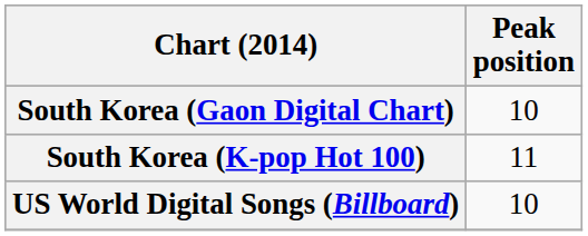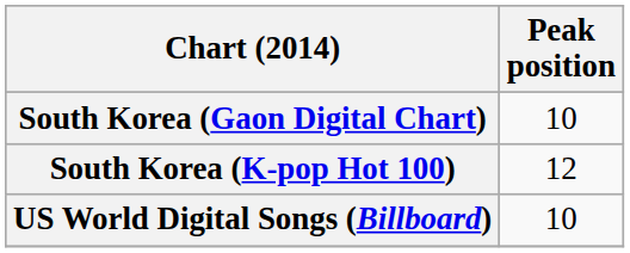South Korea (K-pop Hot 100) | Peak position: 11 -> 12
